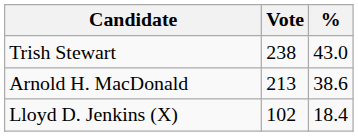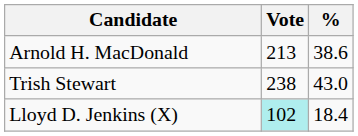rows swapped: Trish Stewart <-> Arnold H. MacDonald
Lloyd D. Jenkins (X) | Vote: no background -> paleturquoise background
